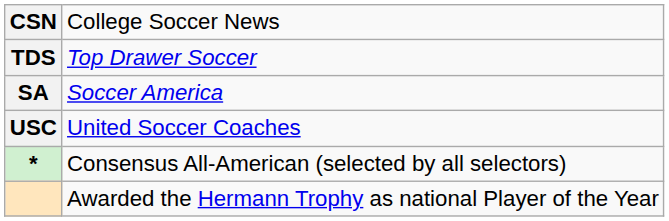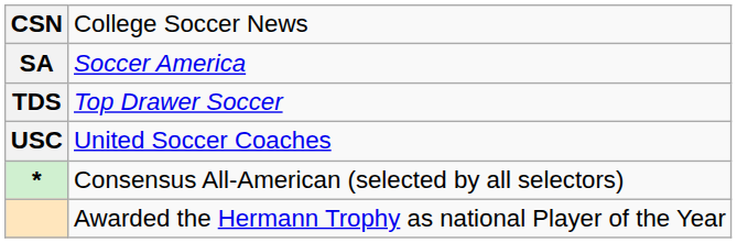rows swapped: SA <-> TDS
